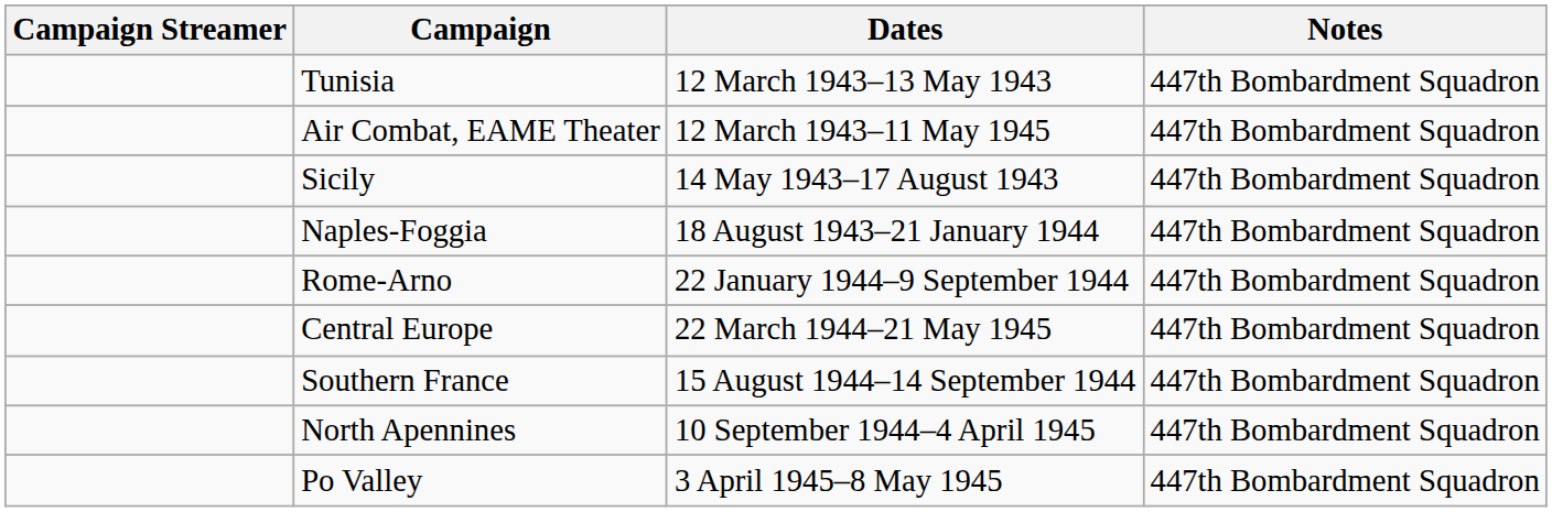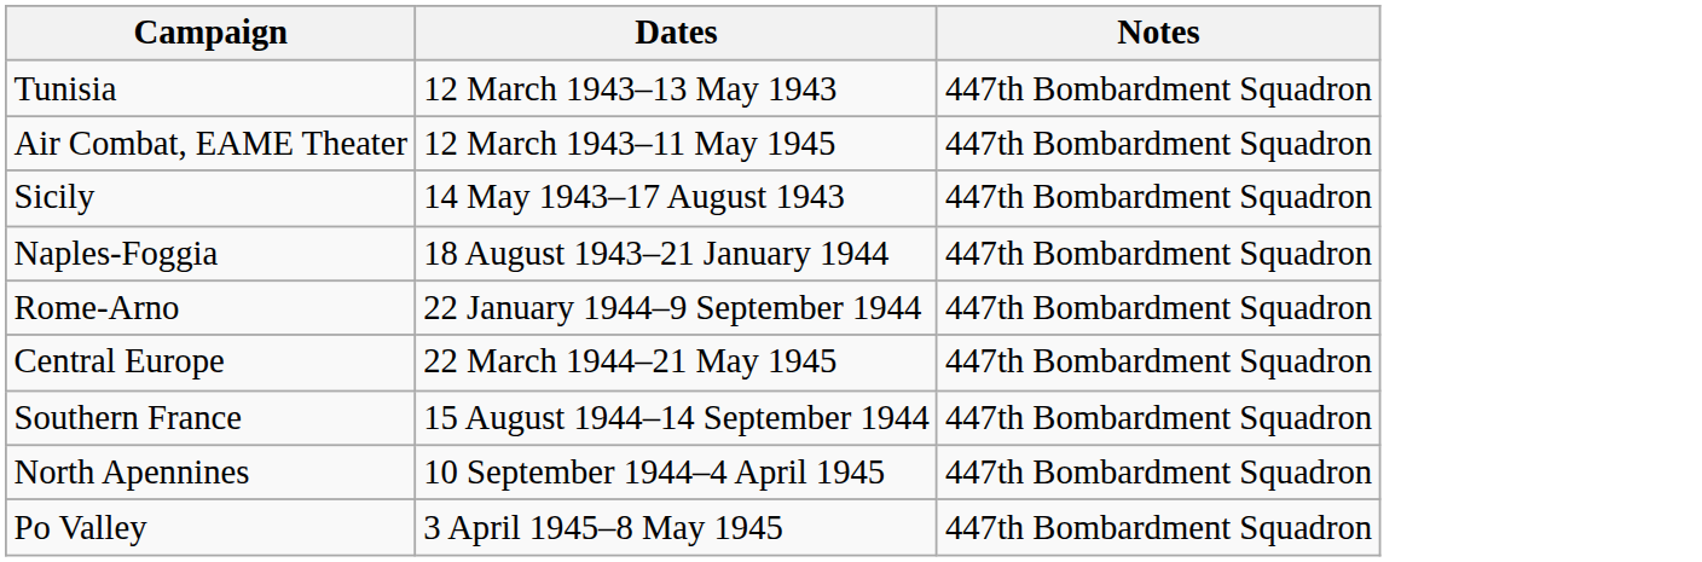- column: Campaign Streamer
